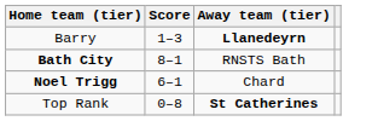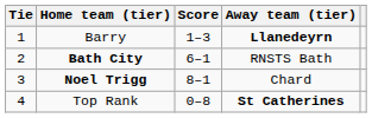+ column: Tie | 1 | 2 | 3 | 4
Bath City | Score: 8–1 -> 6–1
Noel Trigg | Score: 6–1 -> 8–1
